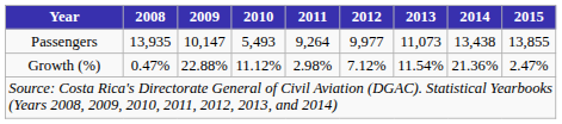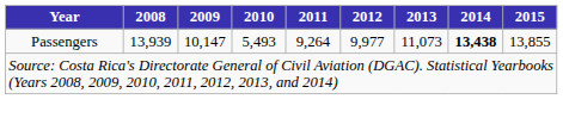Passengers | 2008: 13,935 -> 13,939
Passengers | 2014: normal -> bold
- row: Growth (%) | 0.47% | 22.88% | 11.12% | 2.98% | 7.12% | 11.54% | 21.36% | 2.47%
